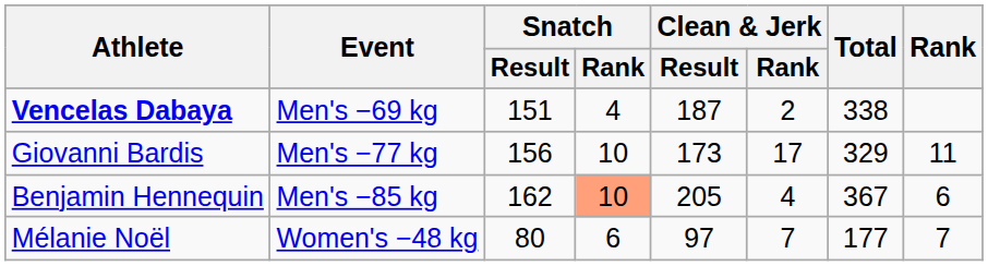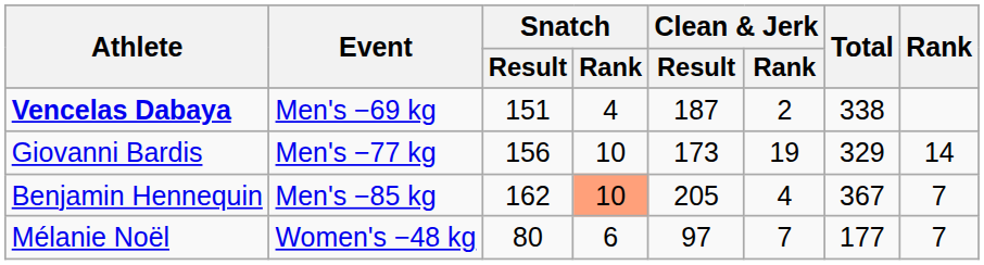Giovanni Bardis | Clean & Jerk / Rank: 17 -> 19
Giovanni Bardis | Rank: 11 -> 14
Benjamin Hennequin | Rank: 6 -> 7
